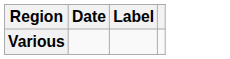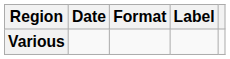+ column: Format
